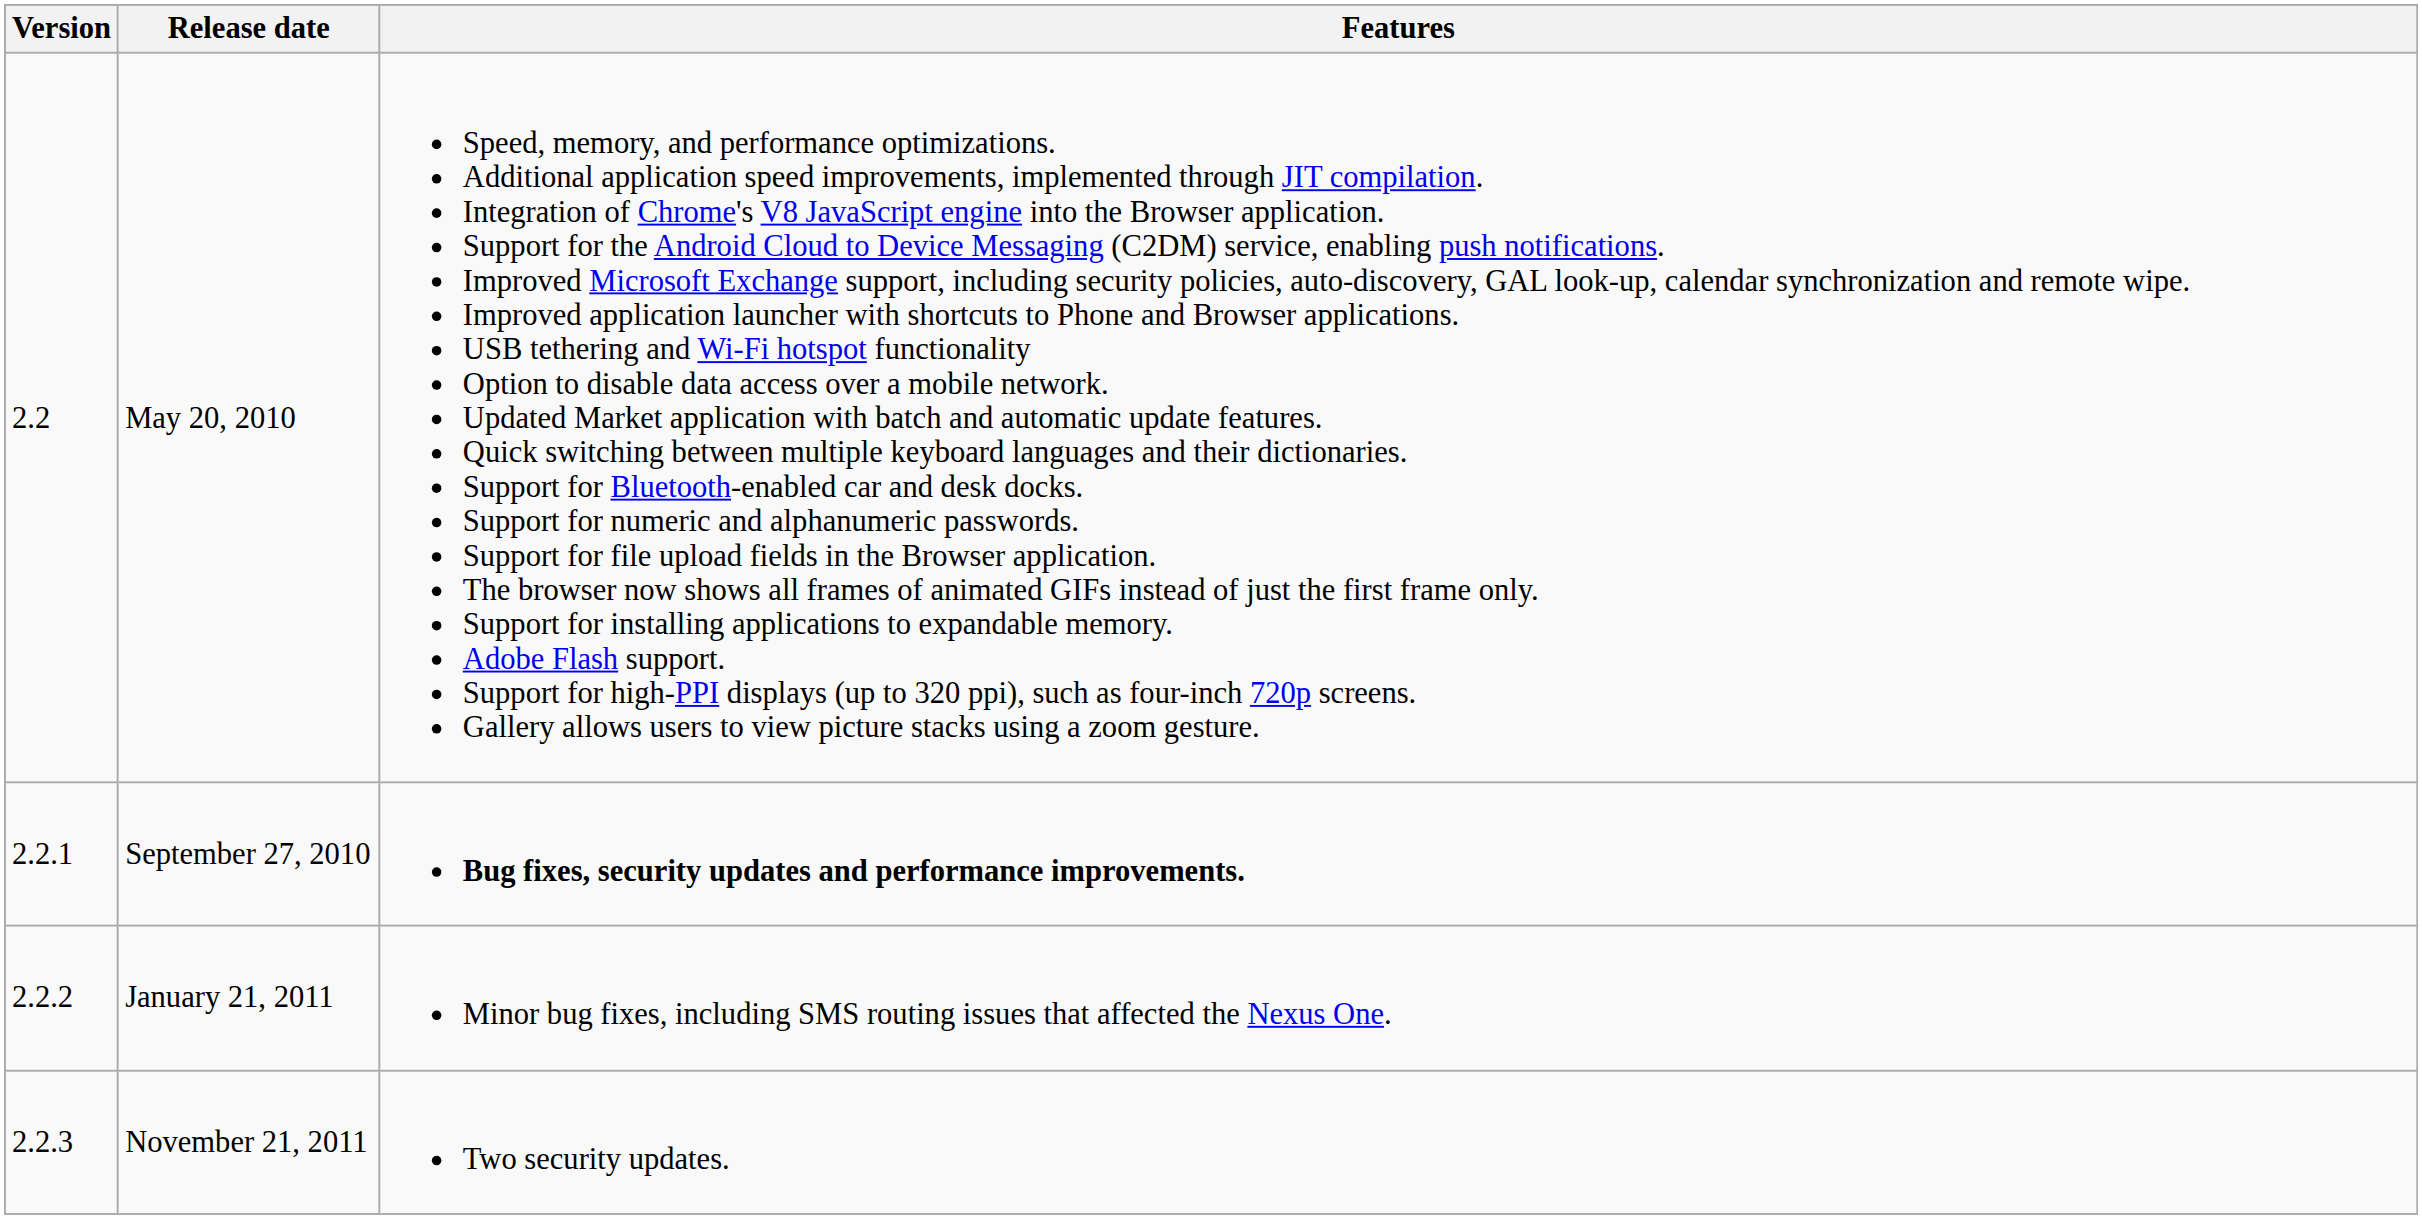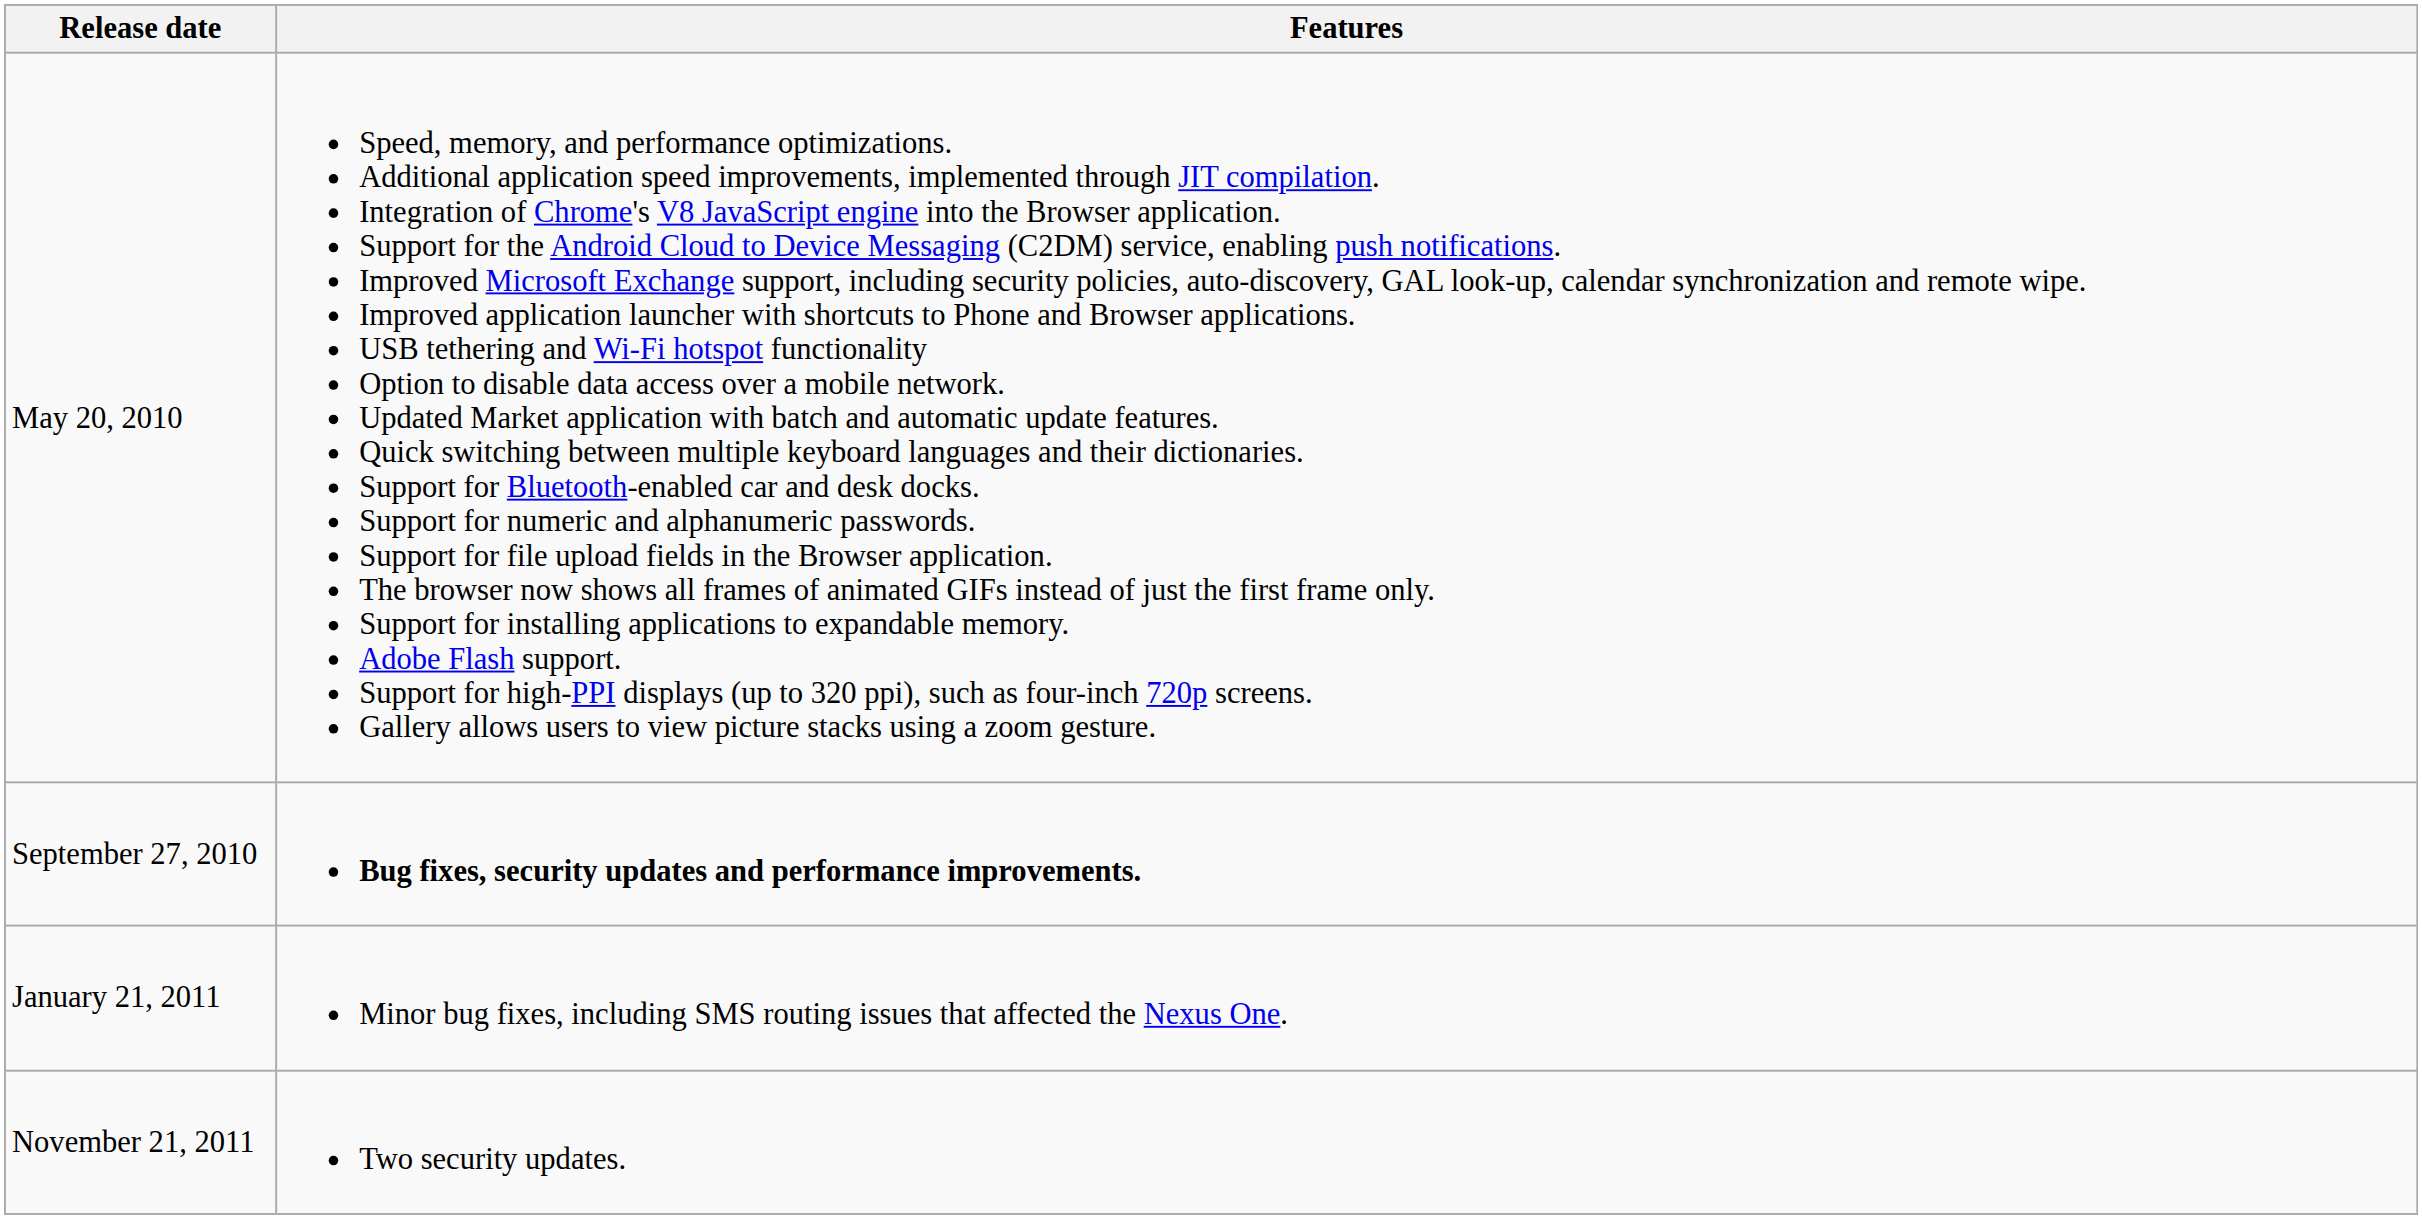- column: Version | 2.2 | 2.2.1 | 2.2.2 | 2.2.3
